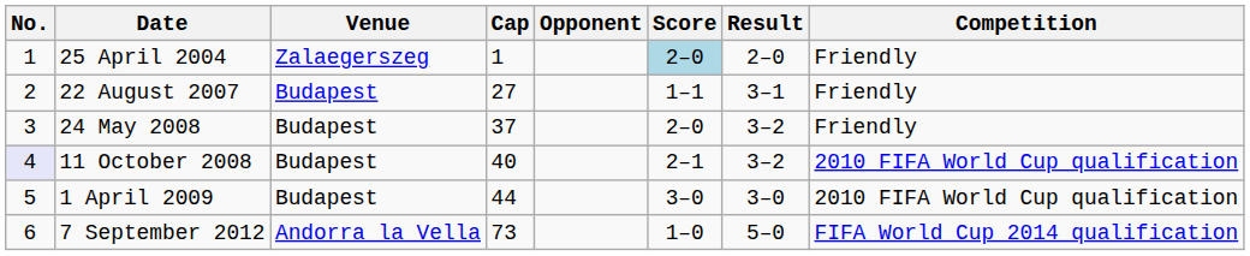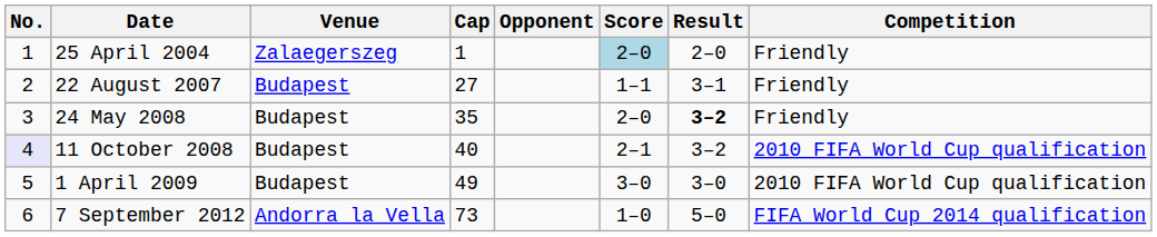24 May 2008 | Cap: 37 -> 35
24 May 2008 | Result: normal -> bold
1 April 2009 | Cap: 44 -> 49
